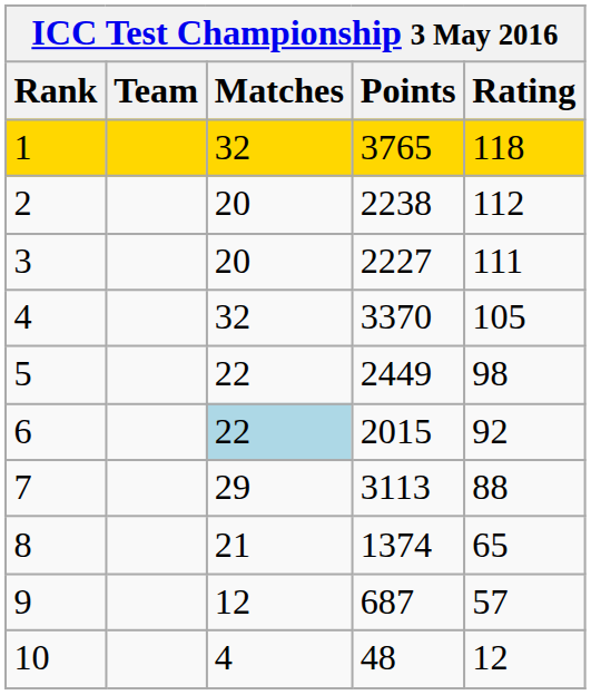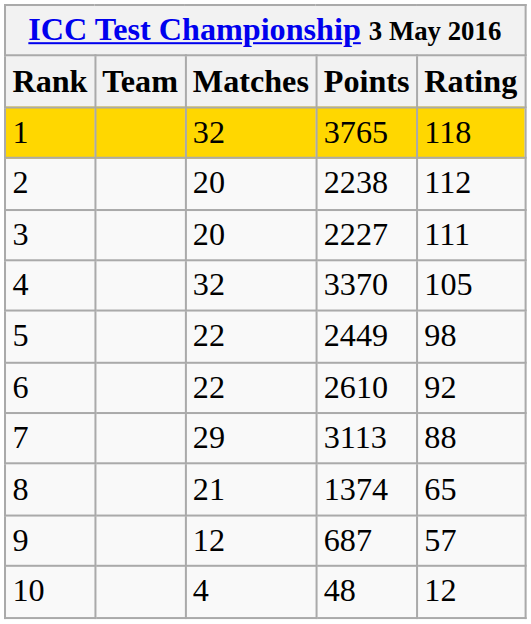6 | Matches: lightblue background -> no background
6 | Points: 2015 -> 2610
